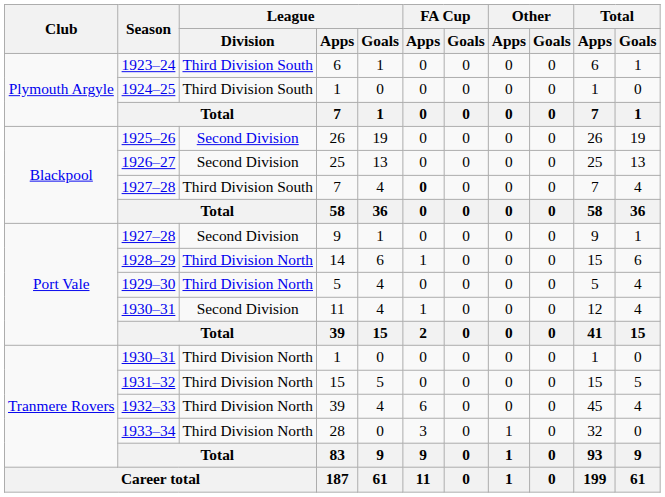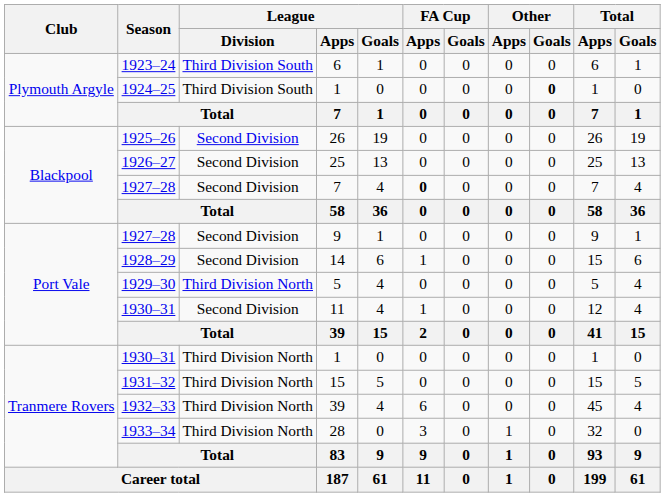1924–25 / 1 | Other / Goals: normal -> bold
1927–28 / 7 | League / Division: Third Division South -> Second Division
14 | League / Division: Third Division North -> Second Division
